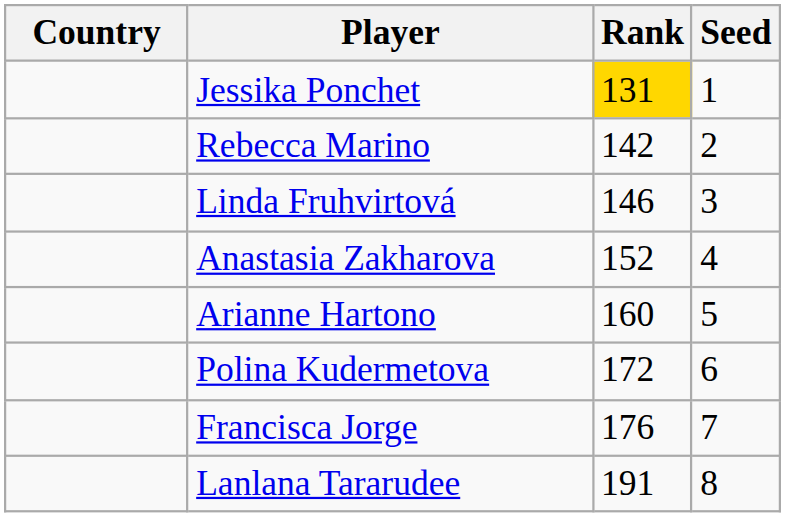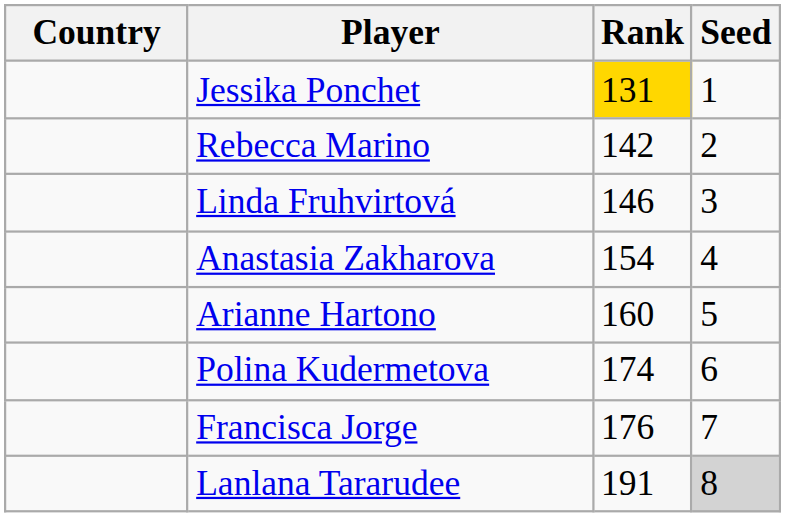Anastasia Zakharova | Rank: 152 -> 154
Polina Kudermetova | Rank: 172 -> 174
Lanlana Tararudee | Seed: no background -> lightgrey background
